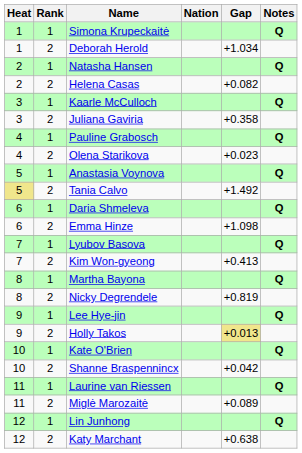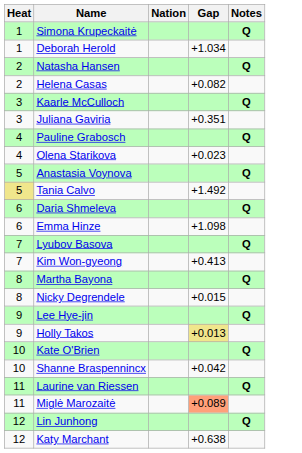- column: Rank | 1 | 2 | 1 | 2 | 1 | 2 | 1 | 2 | 1 | 2 | 1 | 2 | 1 | 2 | 1 | 2 | 1 | 2 | 1 | 2 | 1 | 2 | 1 | 2
Juliana Gaviria | Gap: +0.358 -> +0.351
Nicky Degrendele | Gap: +0.819 -> +0.015
Miglė Marozaitė | Gap: no background -> lightsalmon background
